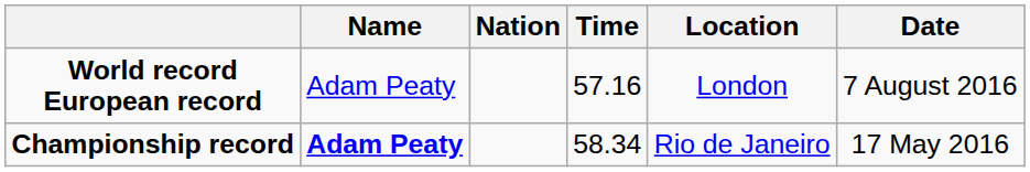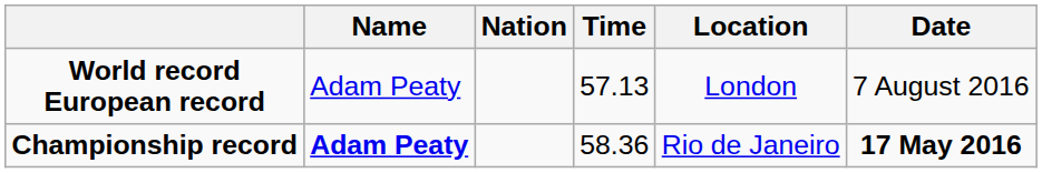World record European record | Time: 57.16 -> 57.13
Championship record | Time: 58.34 -> 58.36
Championship record | Date: normal -> bold
